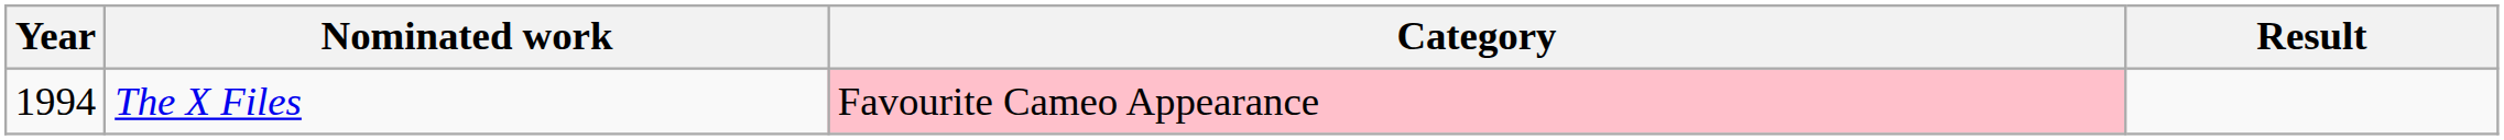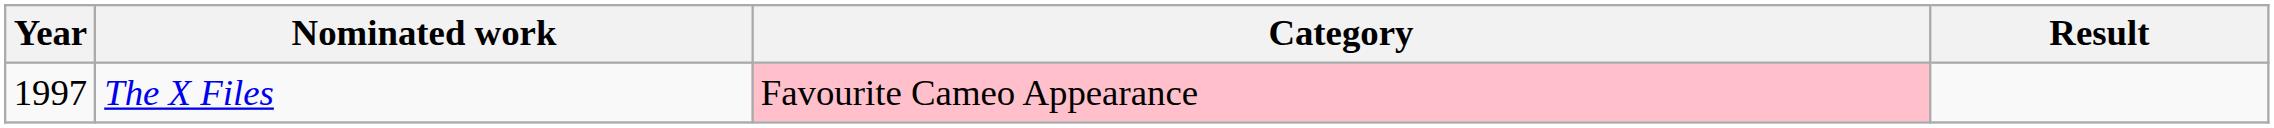The X Files | Year: 1994 -> 1997
